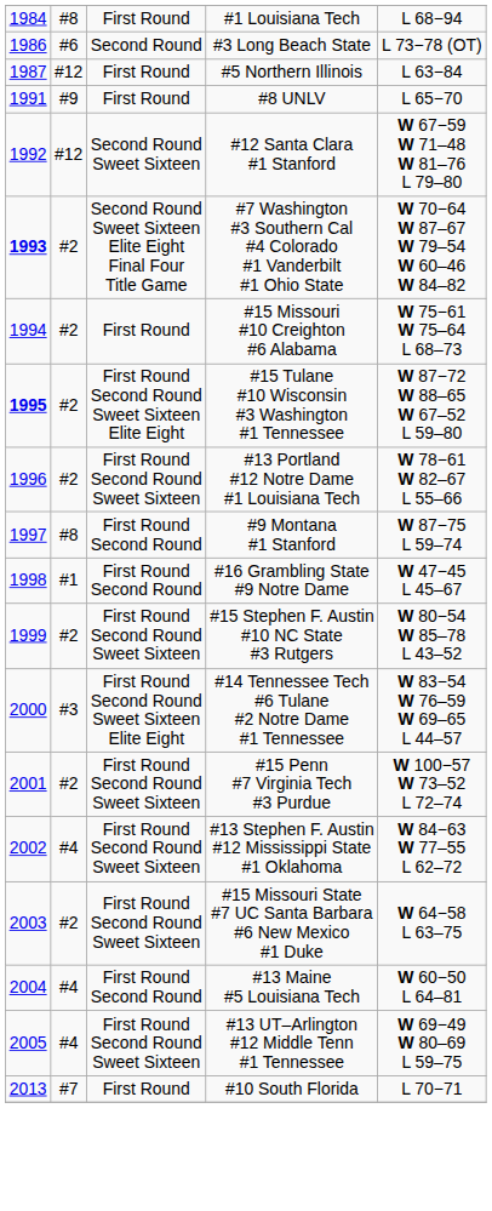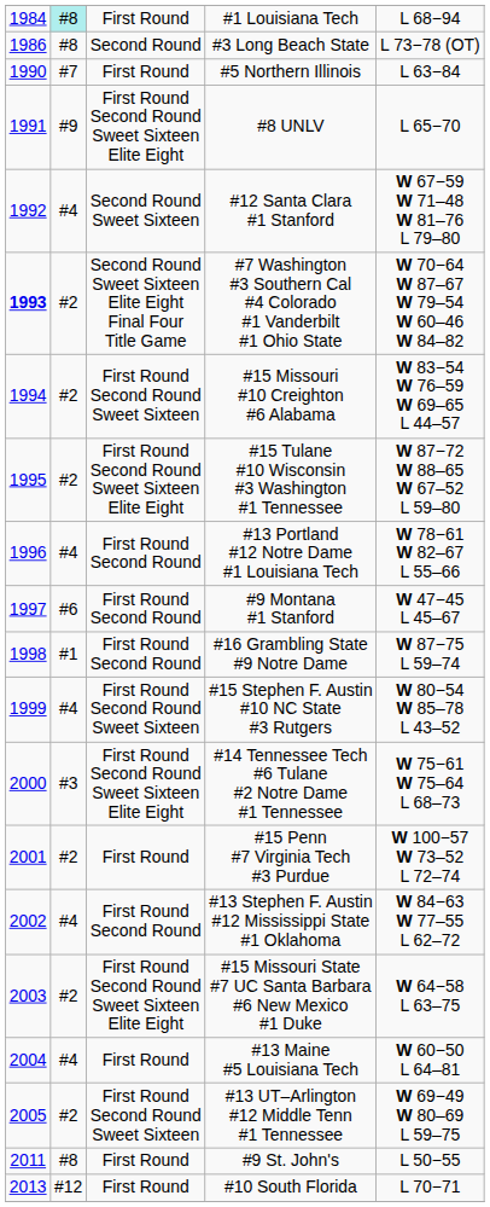#1 Louisiana Tech | column 2: no background -> paleturquoise background
#3 Long Beach State | column 2: #6 -> #8
#5 Northern Illinois | column 1: 1987 -> 1990
#5 Northern Illinois | column 2: #12 -> #7
#8 UNLV | column 3: First Round -> First Round Second Round Sweet Sixteen Elite Eight
#12 Santa Clara #1 Stanford | column 2: #12 -> #4
#15 Missouri #10 Creighton #6 Alabama | column 3: First Round -> First Round Second Round Sweet Sixteen
#15 Missouri #10 Creighton #6 Alabama | column 5: W 75−61 W 75–64 L 68–73 -> W 83−54 W 76–59 W 69–65 L 44–57
#15 Tulane #10 Wisconsin #3 Washington #1 Tennessee | column 1: bold -> normal
#13 Portland #12 Notre Dame #1 Louisiana Tech | column 2: #2 -> #4
#13 Portland #12 Notre Dame #1 Louisiana Tech | column 3: First Round Second Round Sweet Sixteen -> First Round Second Round
#9 Montana #1 Stanford | column 2: #8 -> #6
#9 Montana #1 Stanford | column 5: W 87−75 L 59–74 -> W 47−45 L 45–67
#16 Grambling State #9 Notre Dame | column 5: W 47−45 L 45–67 -> W 87−75 L 59–74
#15 Stephen F. Austin #10 NC State #3 Rutgers | column 2: #2 -> #4
#14 Tennessee Tech #6 Tulane #2 Notre Dame #1 Tennessee | column 5: W 83−54 W 76–59 W 69–65 L 44–57 -> W 75−61 W 75–64 L 68–73
#15 Penn #7 Virginia Tech #3 Purdue | column 3: First Round Second Round Sweet Sixteen -> First Round
#13 Stephen F. Austin #12 Mississippi State #1 Oklahoma | column 3: First Round Second Round Sweet Sixteen -> First Round Second Round
#15 Missouri State #7 UC Santa Barbara #6 New Mexico #1 Duke | column 3: First Round Second Round Sweet Sixteen -> First Round Second Round Sweet Sixteen Elite Eight
#13 Maine #5 Louisiana Tech | column 3: First Round Second Round -> First Round
#13 UT–Arlington #12 Middle Tenn #1 Tennessee | column 2: #4 -> #2
+ row: 2011 | #8 | First Round | #9 St. John's | L 50−55
#10 South Florida | column 2: #7 -> #12
